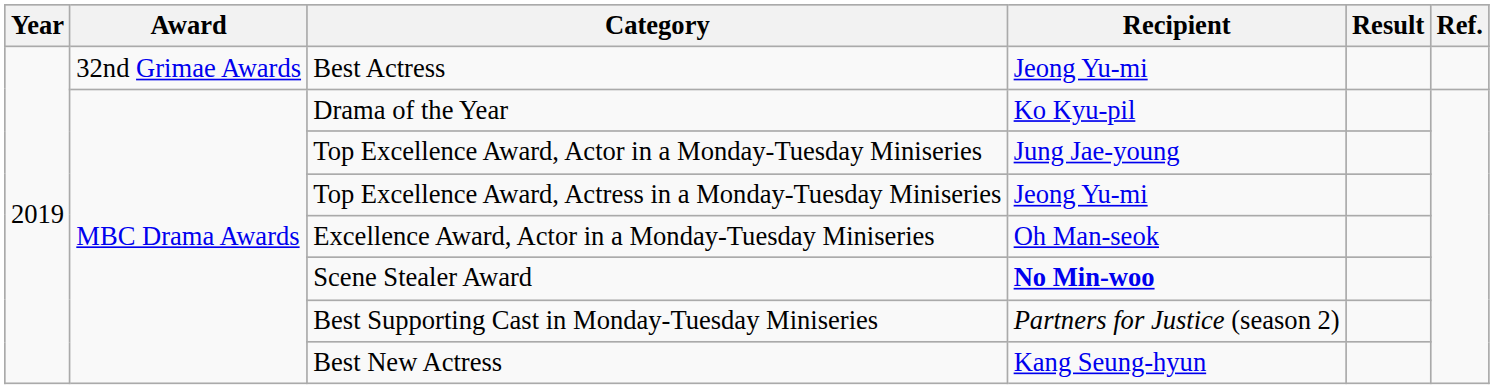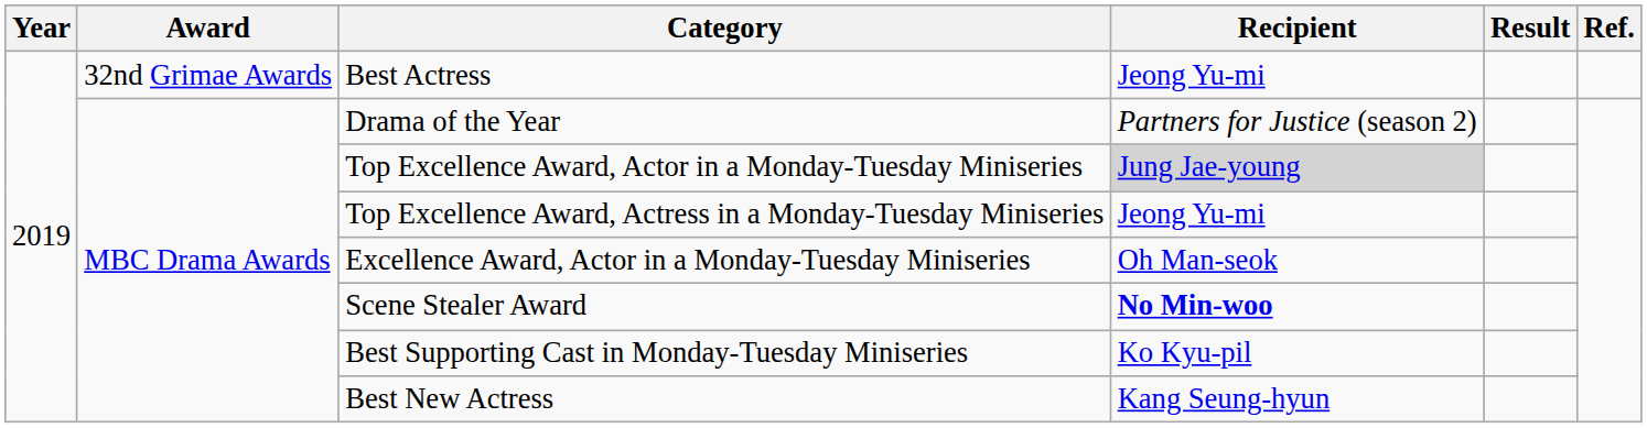Drama of the Year | Recipient: Ko Kyu-pil -> Partners for Justice (season 2)
Top Excellence Award, Actor in a Monday-Tuesday Miniseries | Recipient: no background -> lightgrey background
Best Supporting Cast in Monday-Tuesday Miniseries | Recipient: Partners for Justice (season 2) -> Ko Kyu-pil
